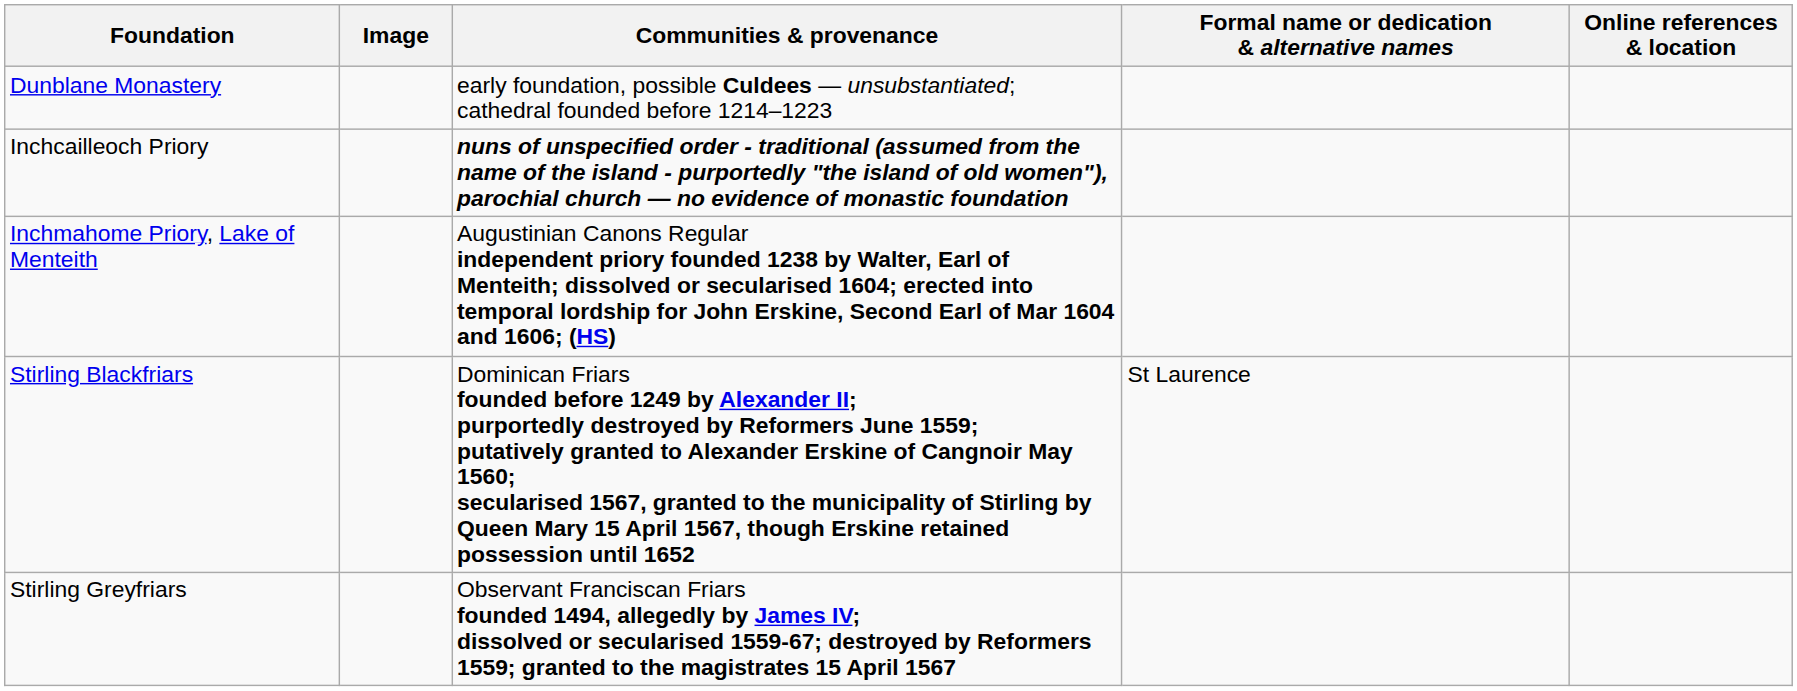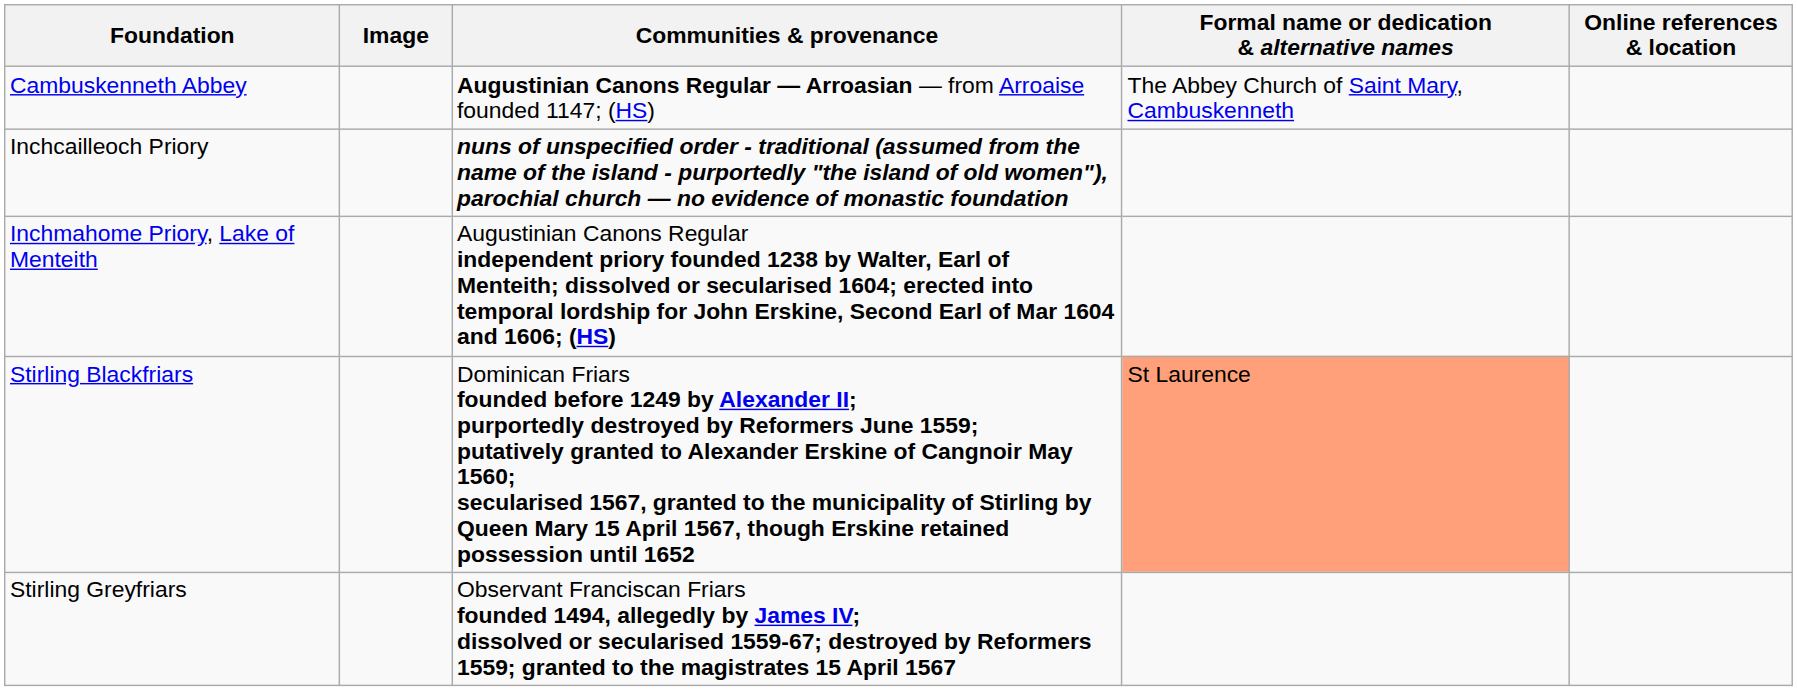+ row: Cambuskenneth Abbey | Augustinian Canons Regular — Arroasian — from Arroaise founded 1147; (HS) | The Abbey Church of Saint Mary, Cambuskenneth
- row: Dunblane Monastery | early foundation, possible Culdees — unsubstantiated; cathedral founded before 1214–1223
Stirling Blackfriars | Formal name or dedication & alternative names: no background -> lightsalmon background
